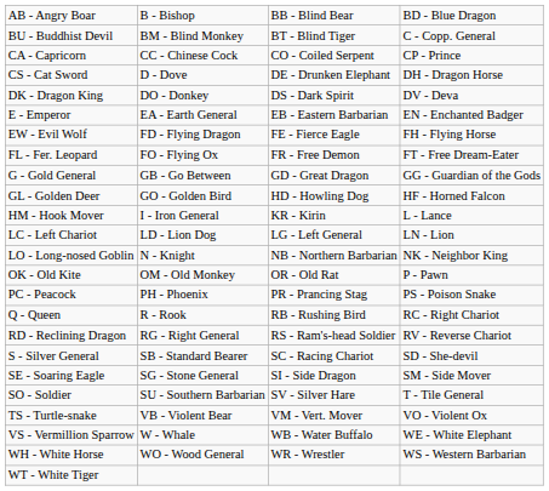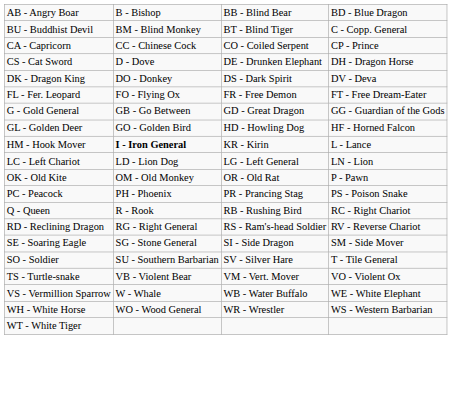- row: E - Emperor | EA - Earth General | EB - Eastern Barbarian | EN - Enchanted Badger
- row: EW - Evil Wolf | FD - Flying Dragon | FE - Fierce Eagle | FH - Flying Horse
HM - Hook Mover | column 2: normal -> bold
- row: LO - Long-nosed Goblin | N - Knight | NB - Northern Barbarian | NK - Neighbor King
- row: S - Silver General | SB - Standard Bearer | SC - Racing Chariot | SD - She-devil
